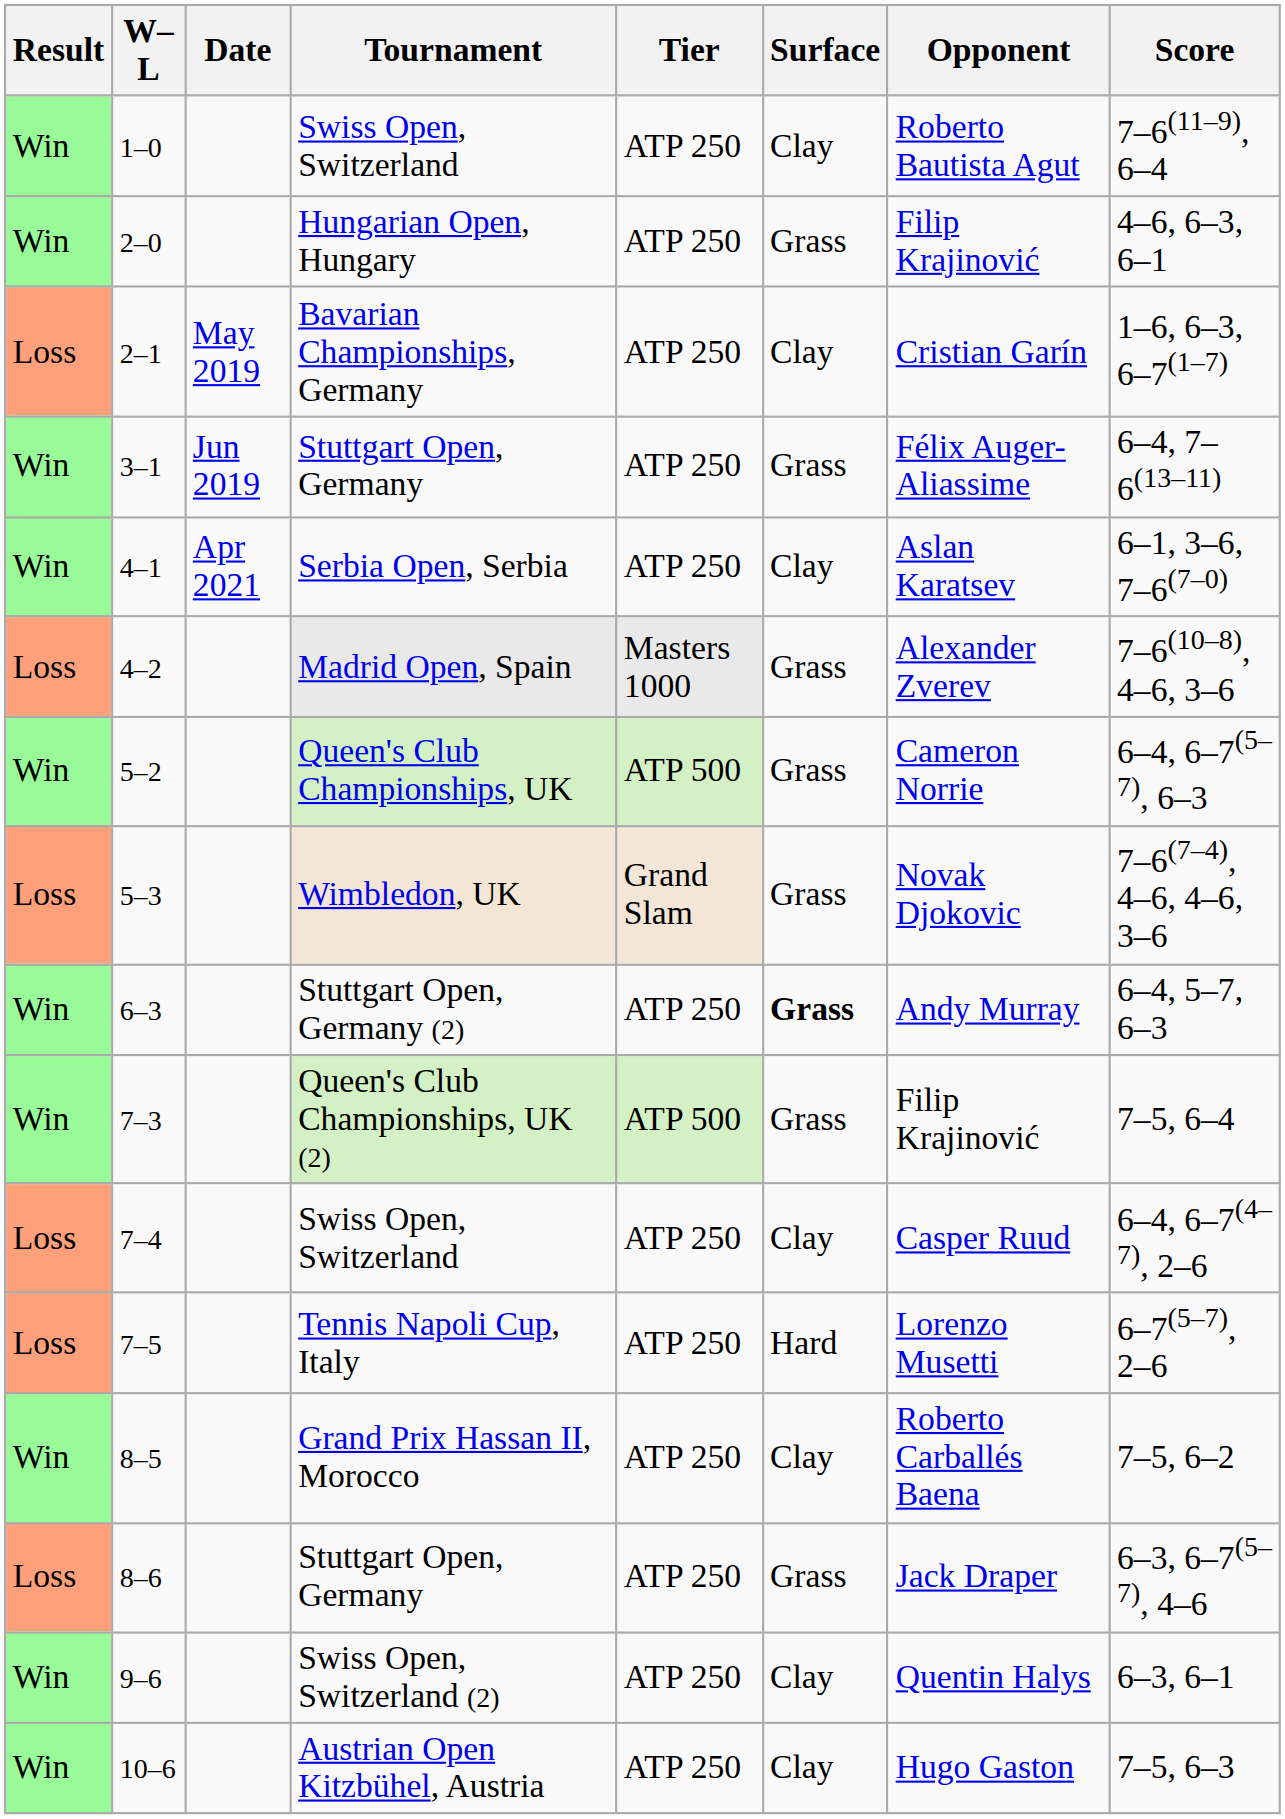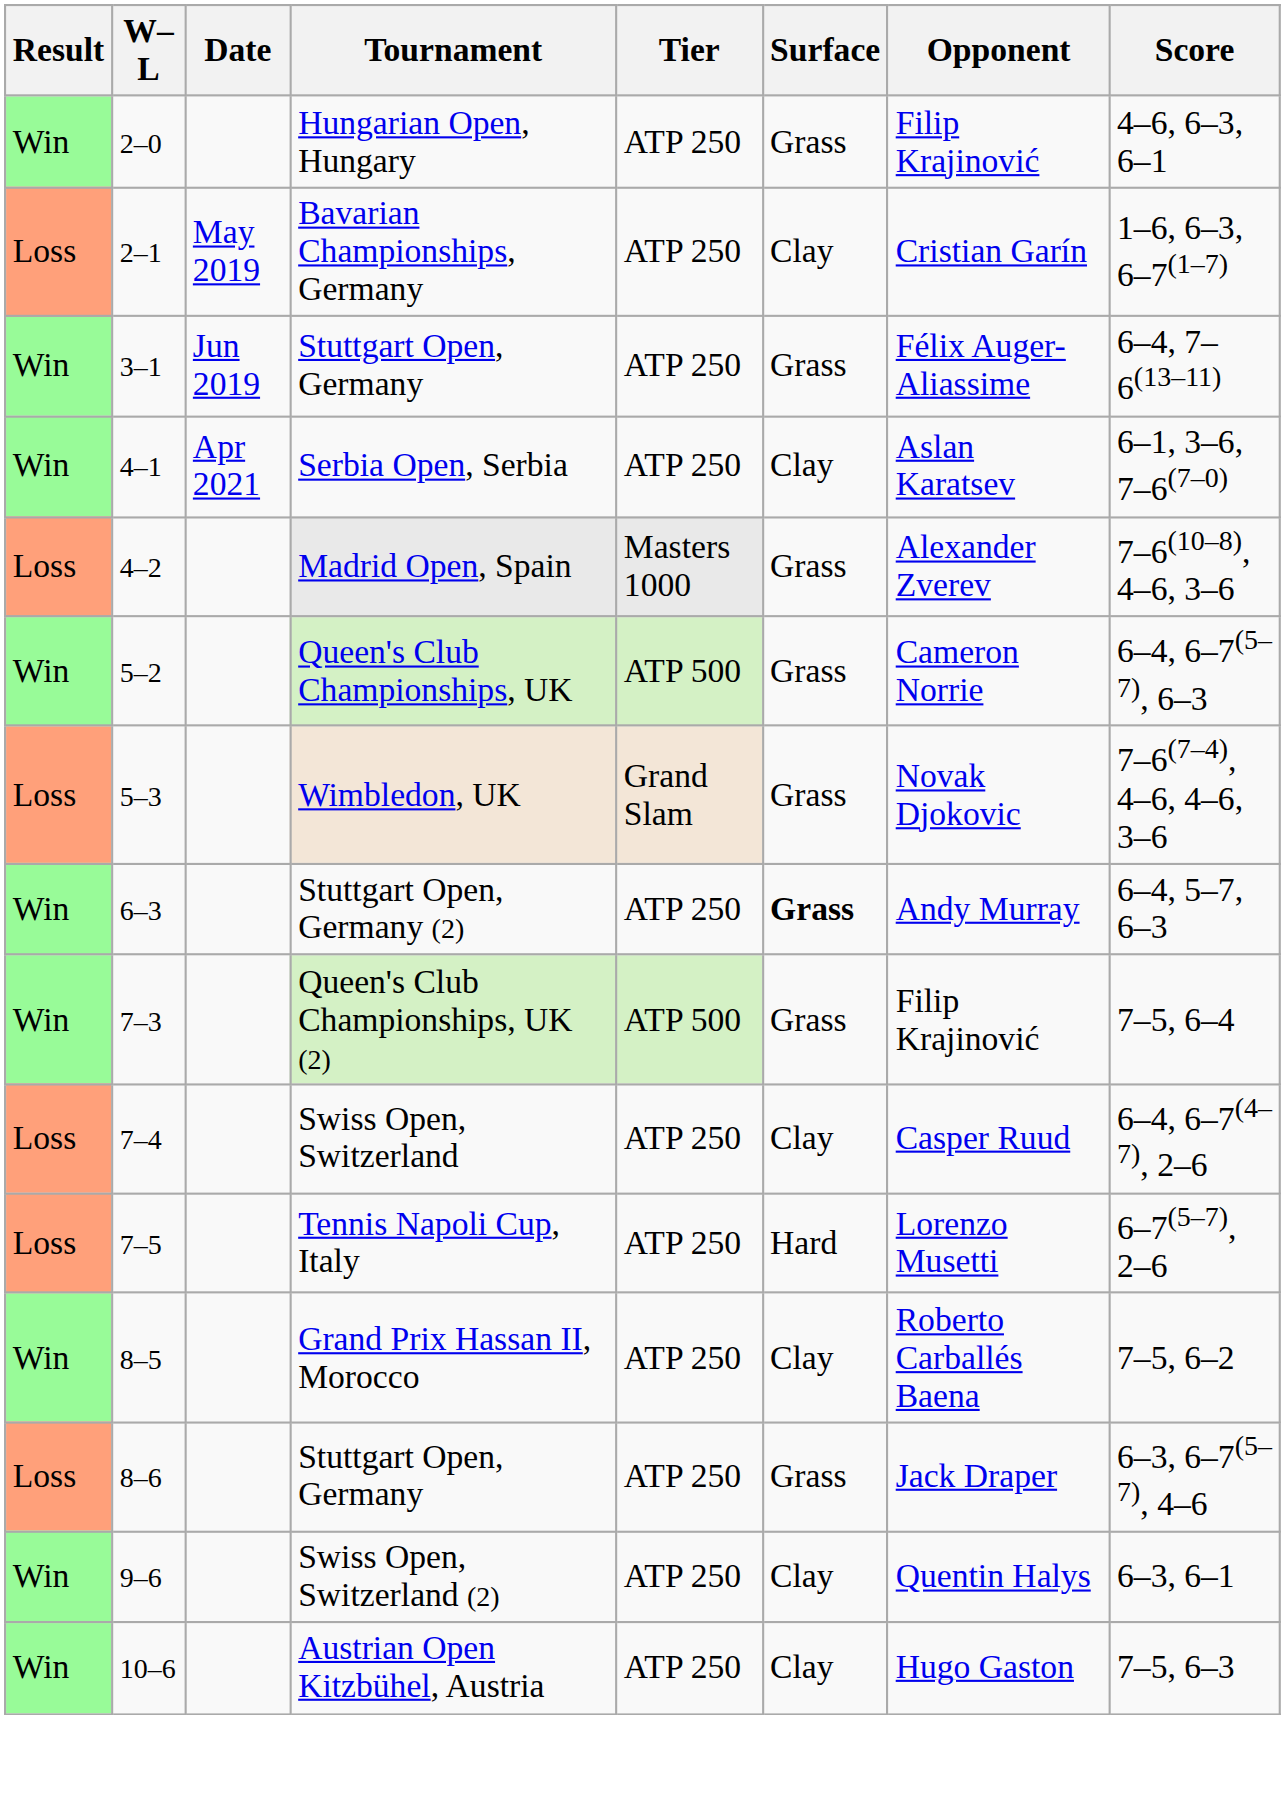- row: Win | 1–0 | Swiss Open, Switzerland | ATP 250 | Clay | Roberto Bautista Agut | 7–6(11–9), 6–4
